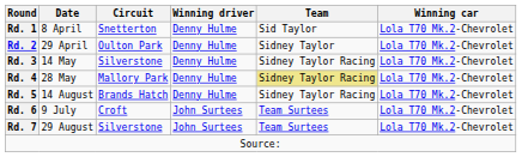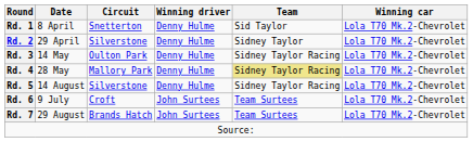Rd. 2 | Circuit: Oulton Park -> Silverstone
Rd. 3 | Circuit: Silverstone -> Oulton Park
Rd. 5 | Circuit: Brands Hatch -> Silverstone
Rd. 7 | Circuit: Silverstone -> Brands Hatch
